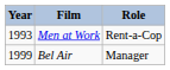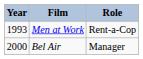Bel Air | Year: 1999 -> 2000
